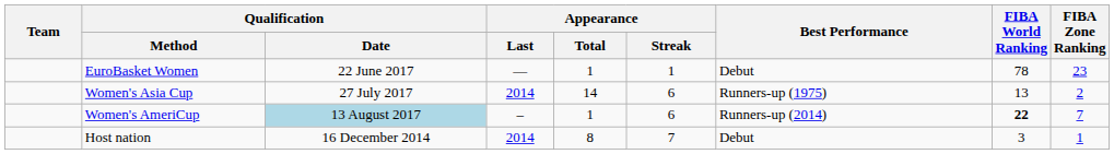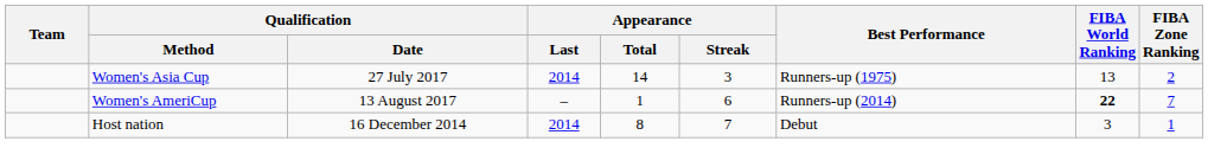- row: EuroBasket Women | 22 June 2017 | — | 1 | 1 | Debut | 78 | 23
Women's Asia Cup | Appearance / Streak: 6 -> 3
Women's AmeriCup | Qualification / Date: lightblue background -> no background
